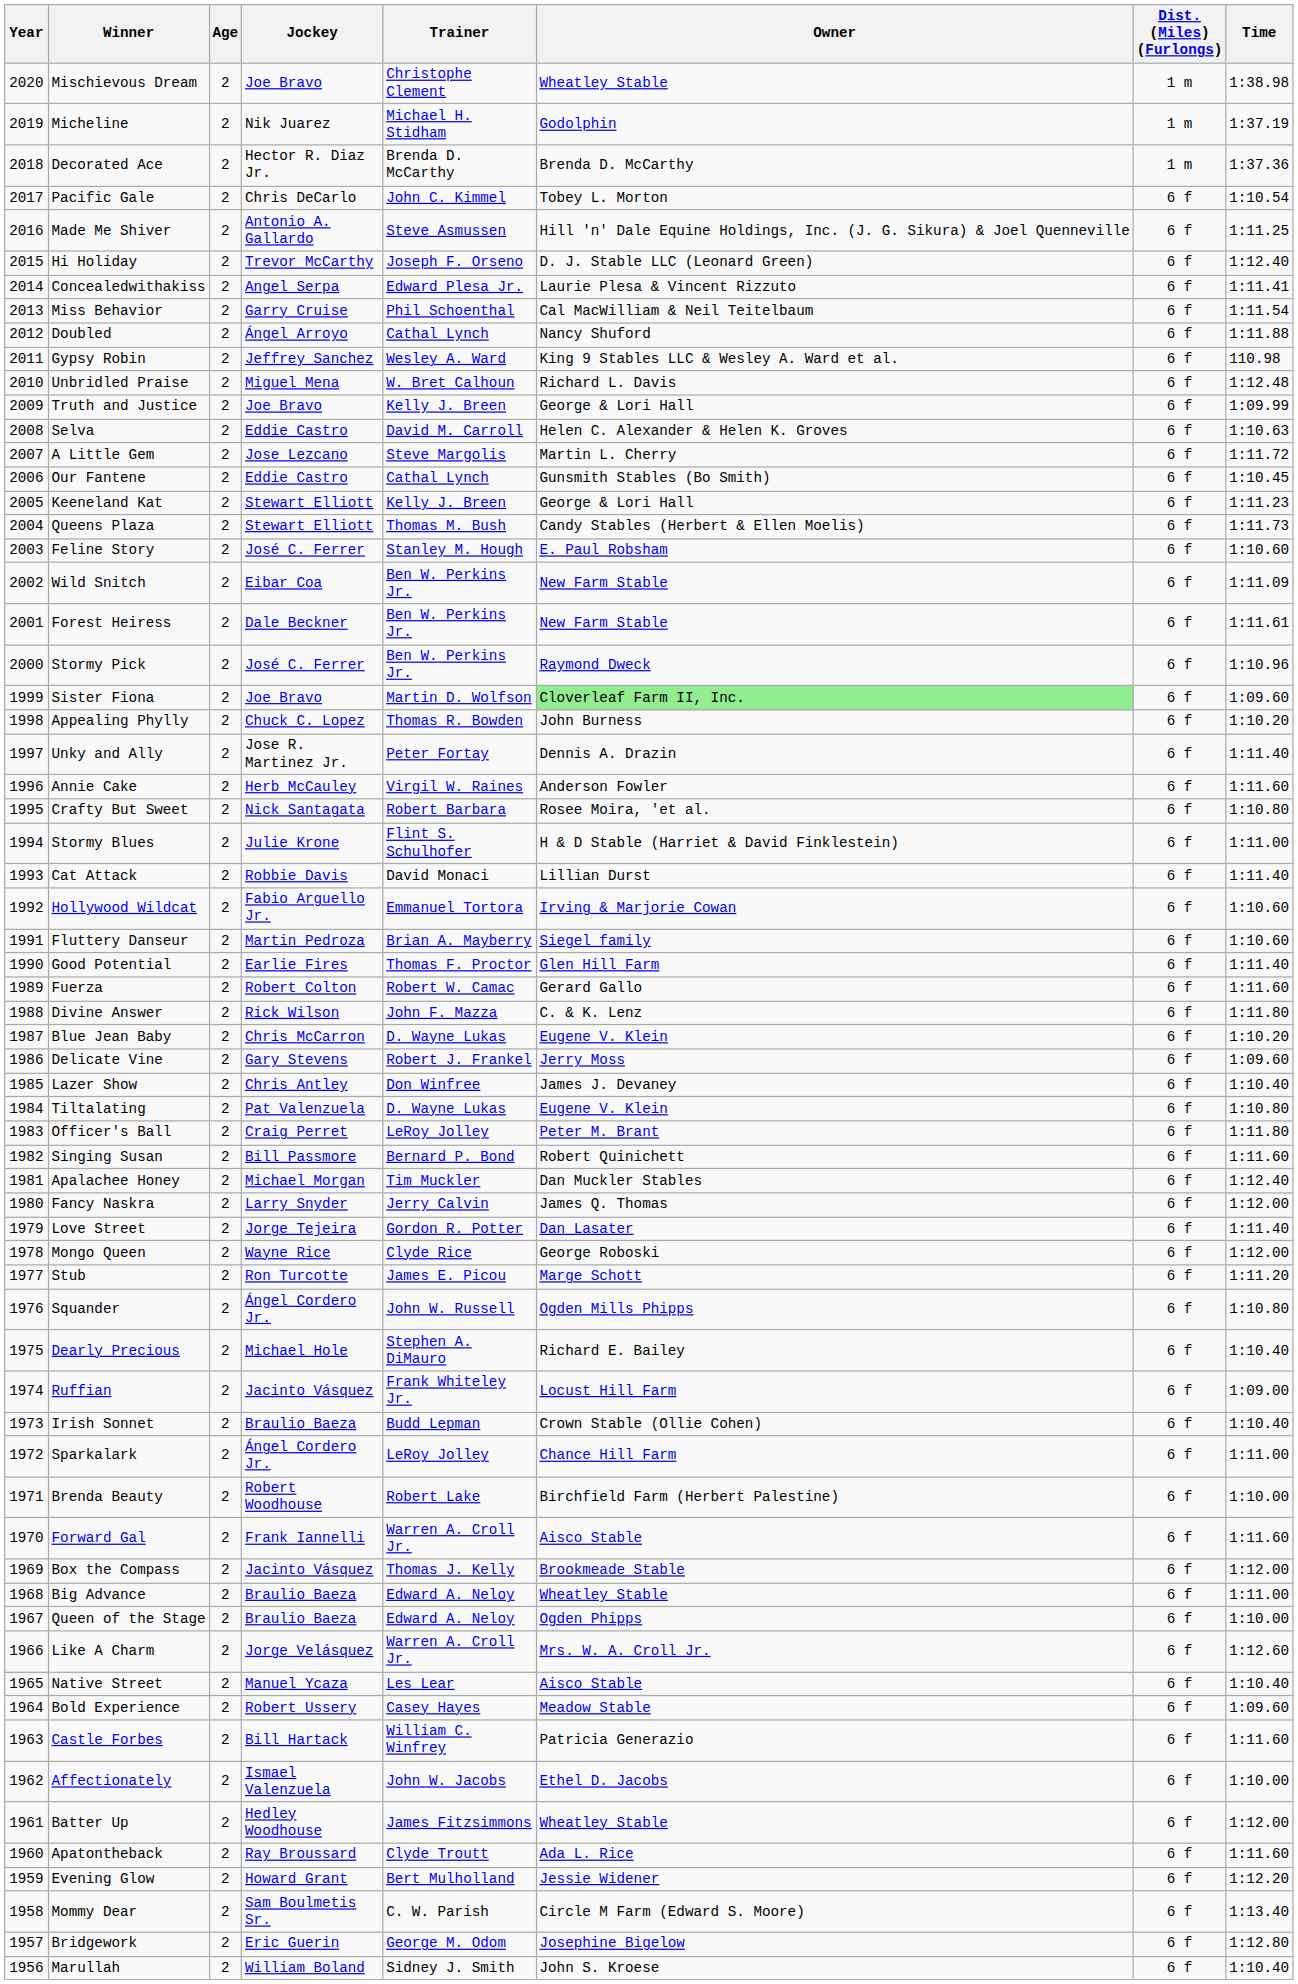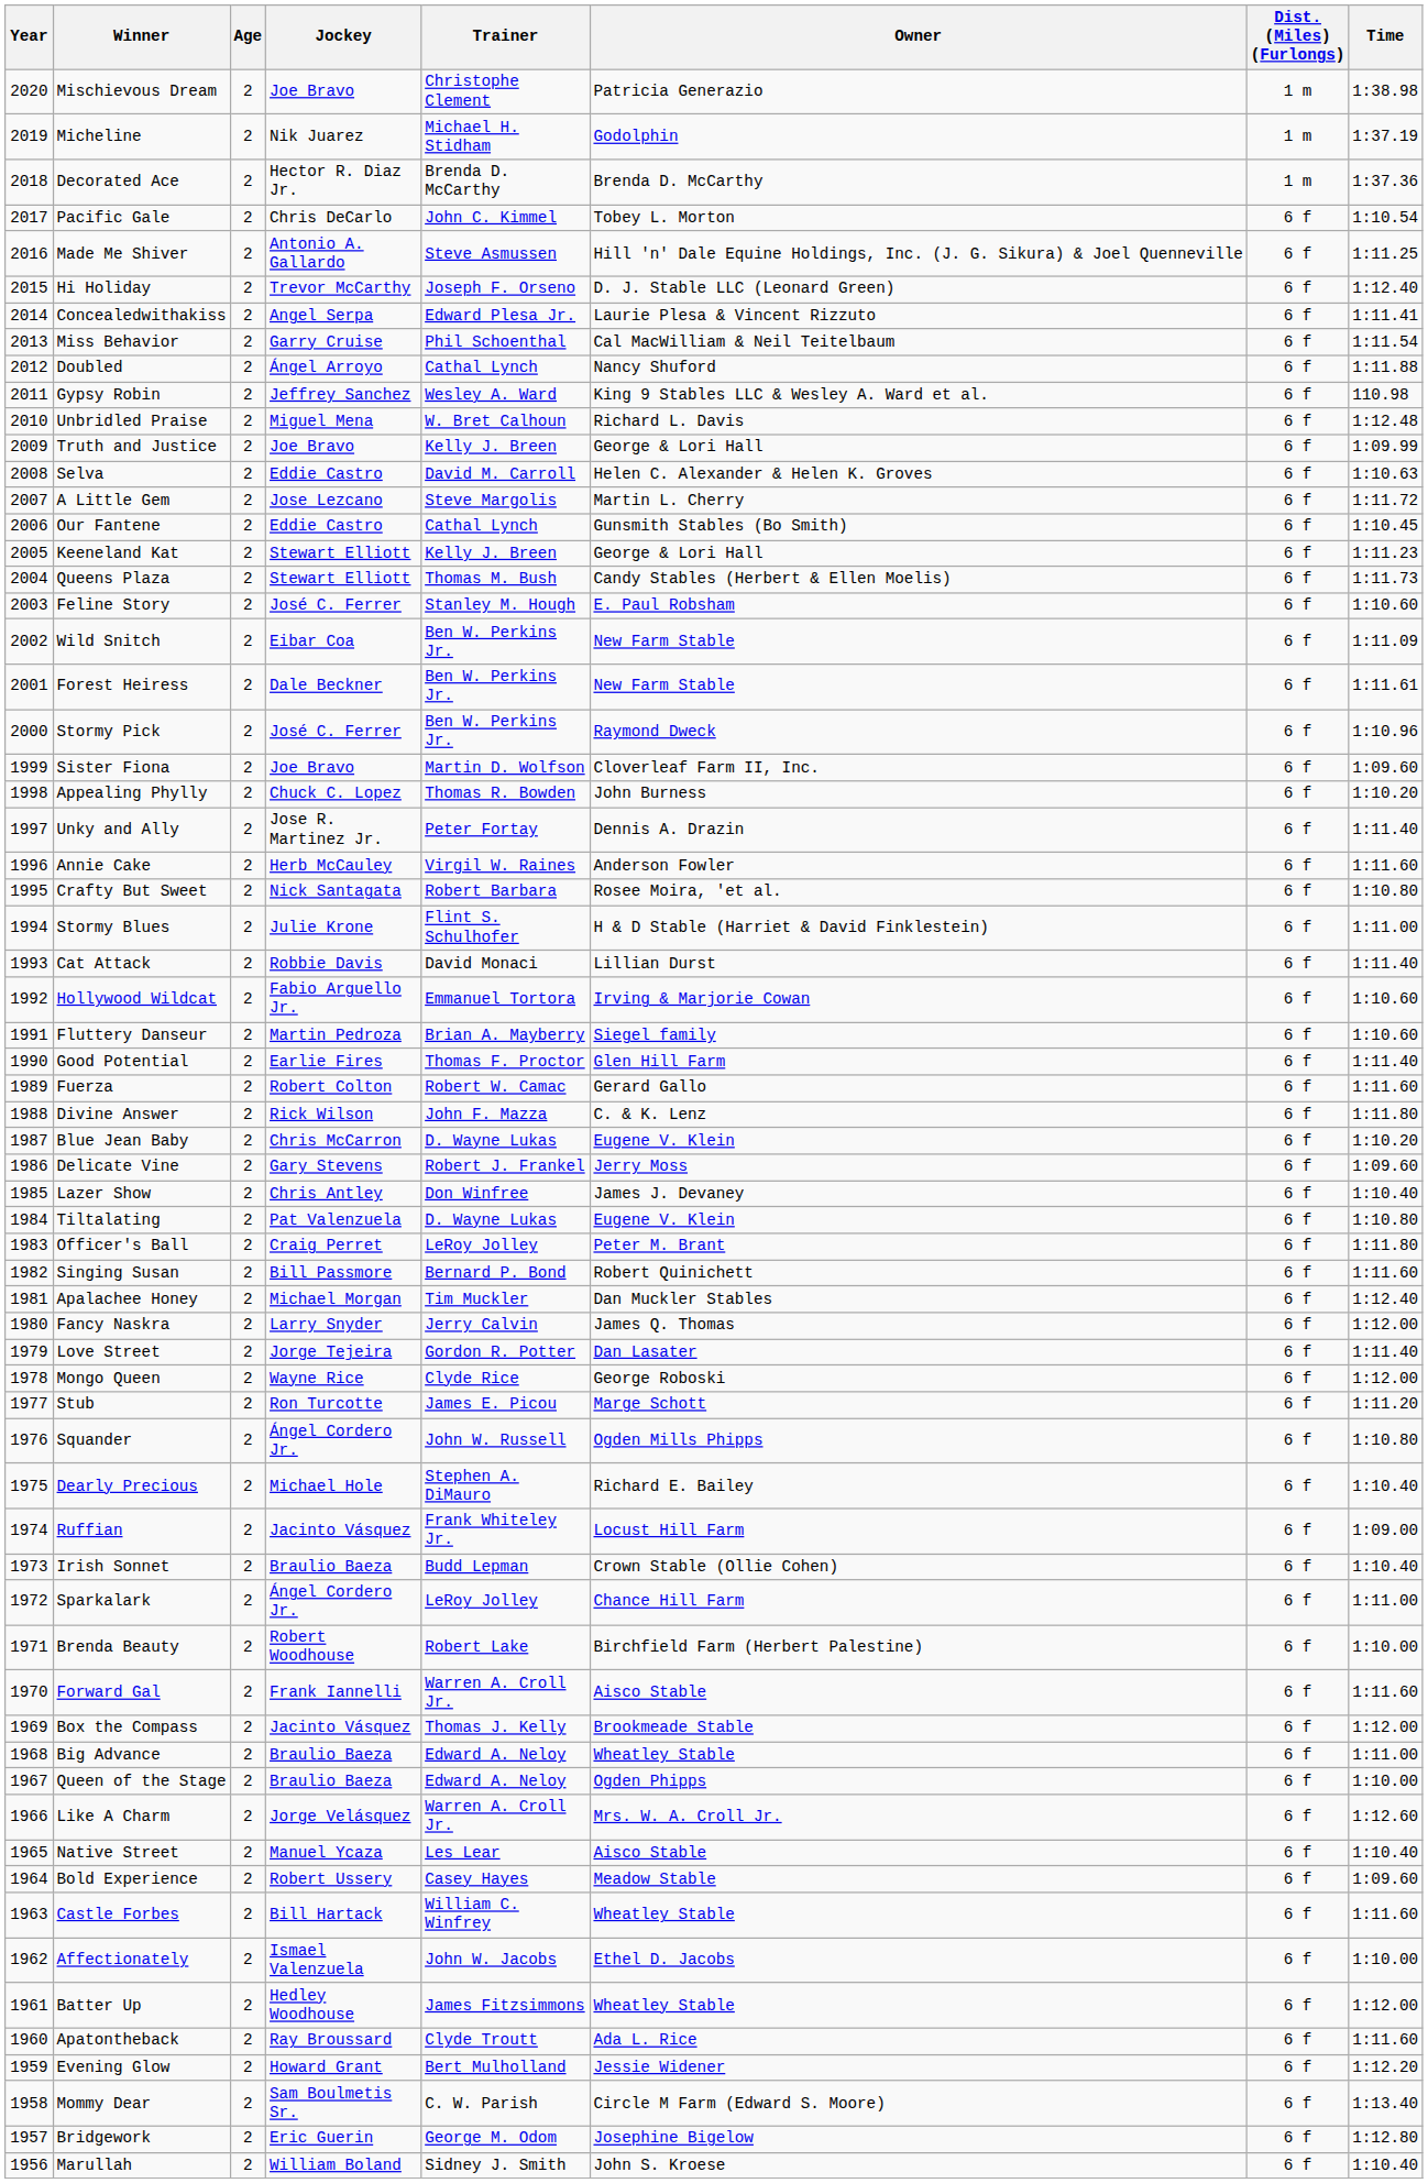Mischievous Dream | Owner: Wheatley Stable -> Patricia Generazio
Sister Fiona | Owner: lightgreen background -> no background
Castle Forbes | Owner: Patricia Generazio -> Wheatley Stable
